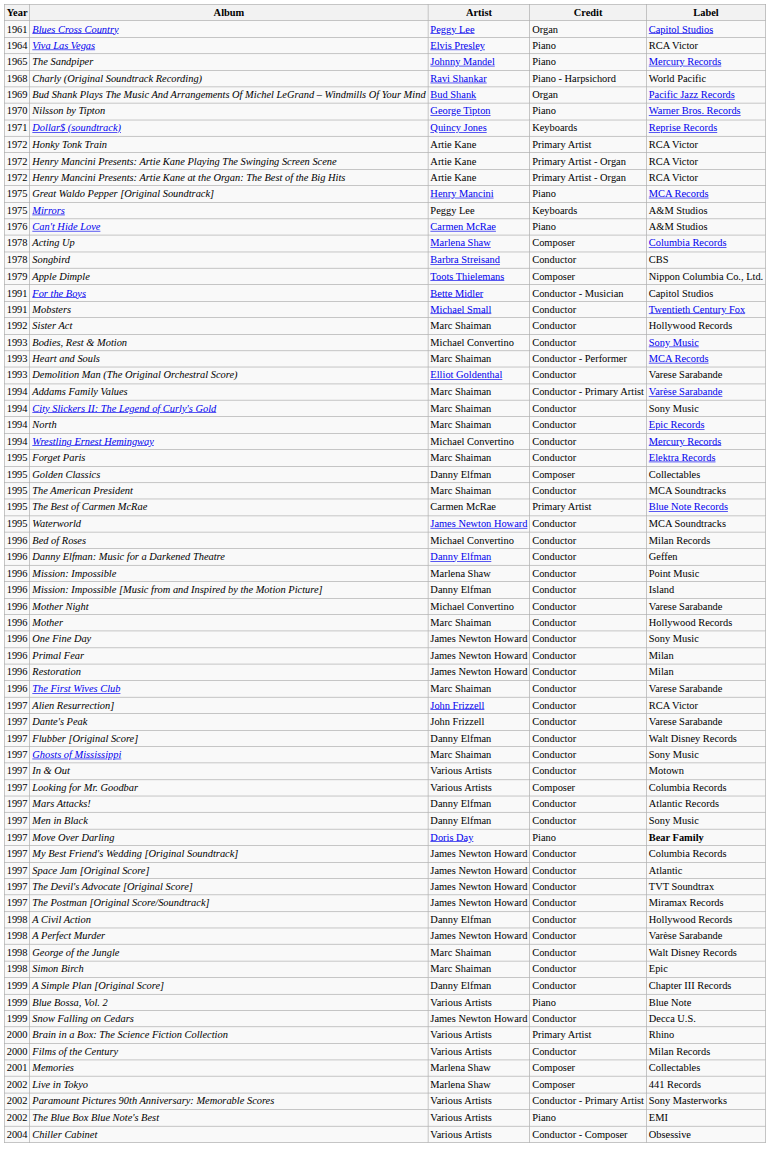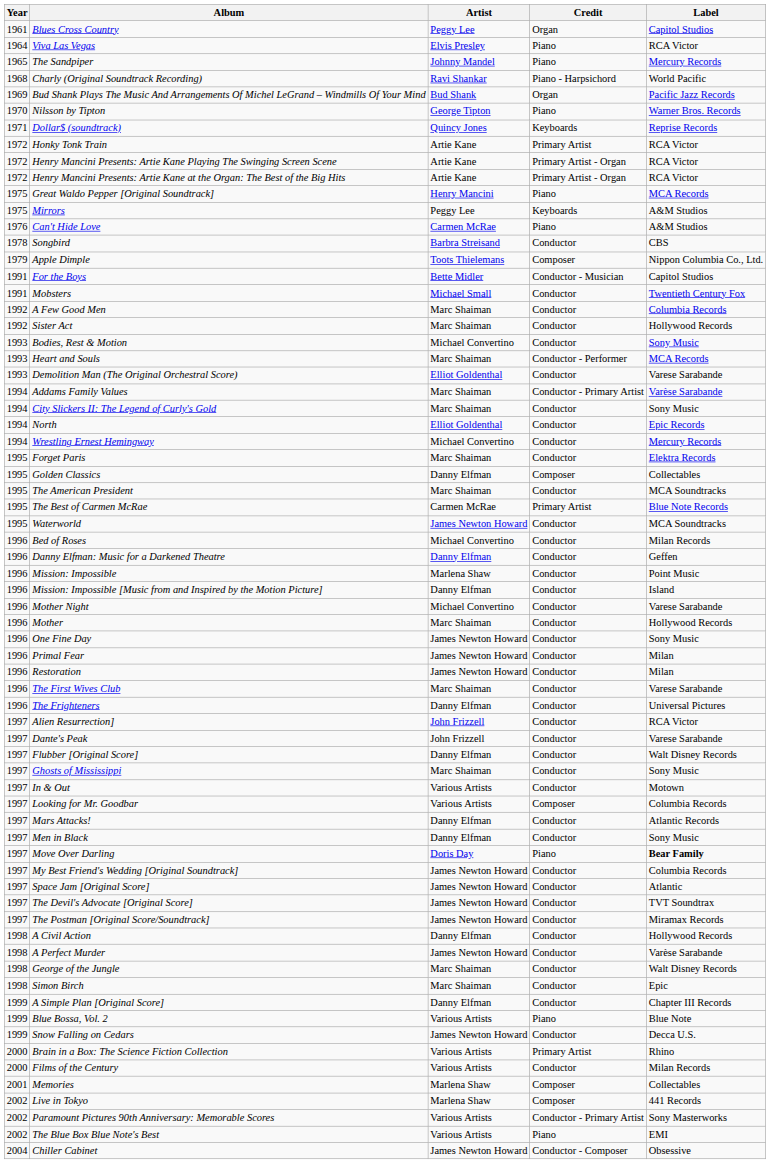- row: 1978 | Acting Up | Marlena Shaw | Composer | Columbia Records
+ row: 1992 | A Few Good Men | Marc Shaiman | Conductor | Columbia Records
North | Artist: Marc Shaiman -> Elliot Goldenthal
+ row: 1996 | The Frighteners | Danny Elfman | Conductor | Universal Pictures
Chiller Cabinet | Artist: Various Artists -> James Newton Howard
